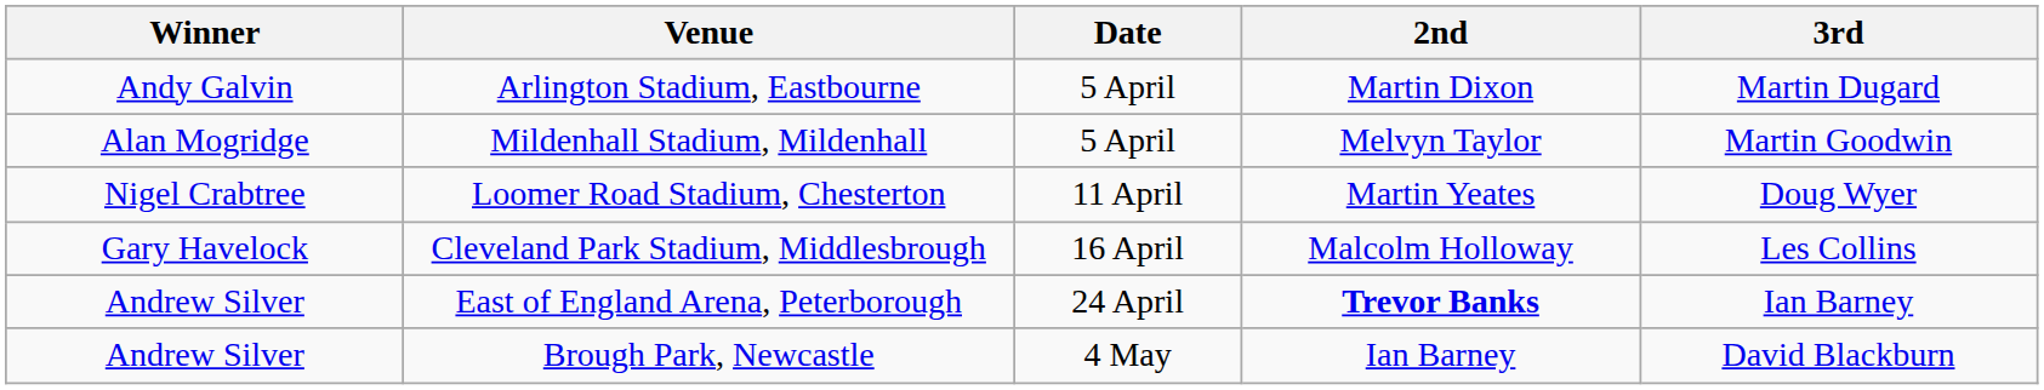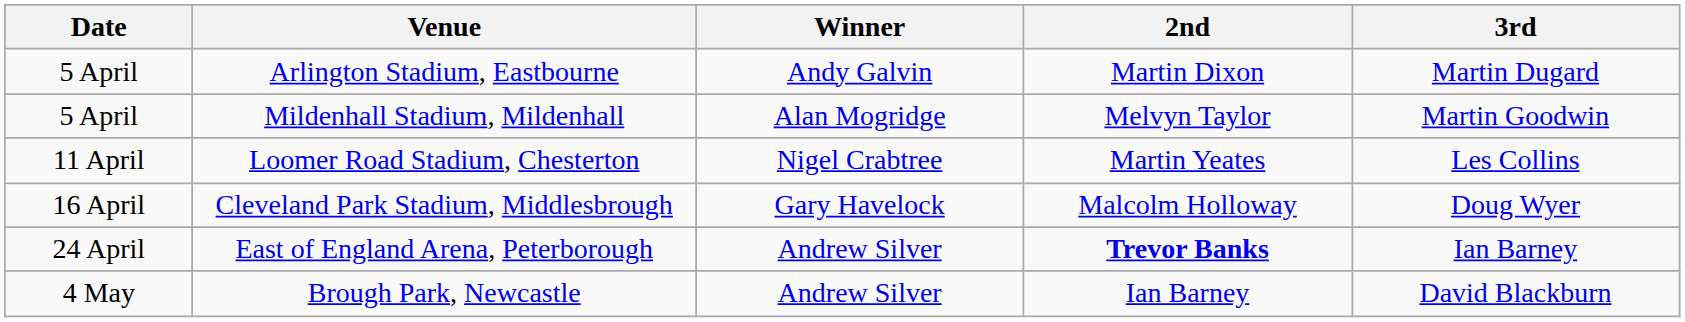columns swapped: Date <-> Winner
Loomer Road Stadium, Chesterton | 3rd: Doug Wyer -> Les Collins
Cleveland Park Stadium, Middlesbrough | 3rd: Les Collins -> Doug Wyer
